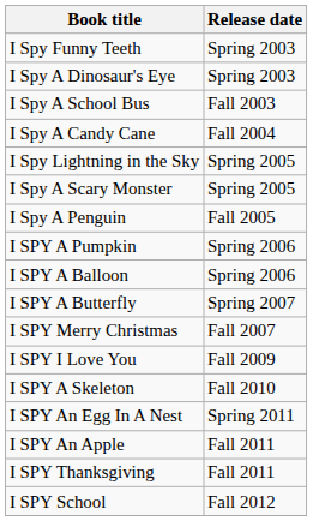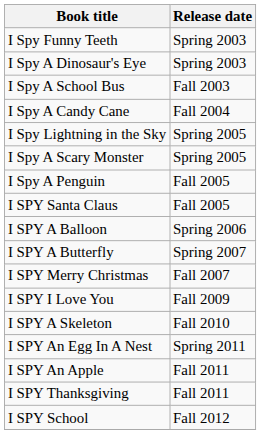+ row: I SPY Santa Claus | Fall 2005
- row: I SPY A Pumpkin | Spring 2006
